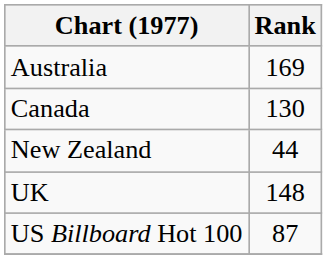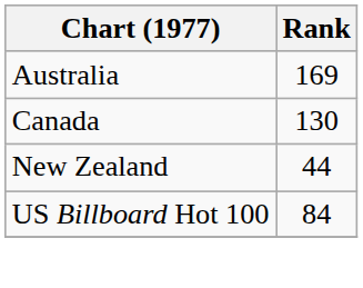- row: UK | 148
US Billboard Hot 100 | Rank: 87 -> 84
